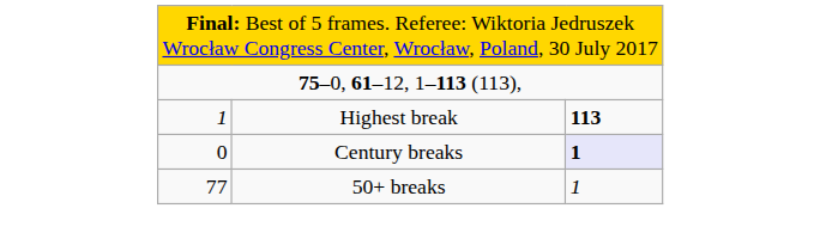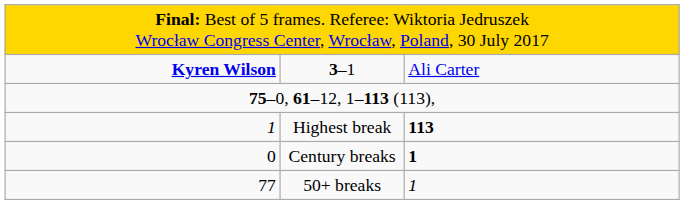+ row: Kyren Wilson | 3–1 | Ali Carter
Century breaks | column 3: lavender background -> no background
